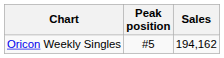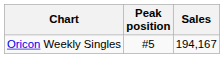Oricon Weekly Singles | Sales: 194,162 -> 194,167
